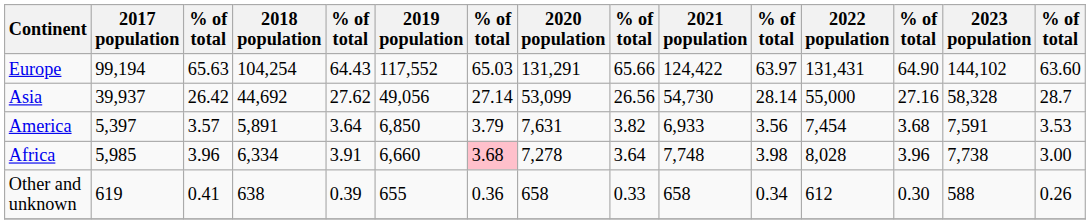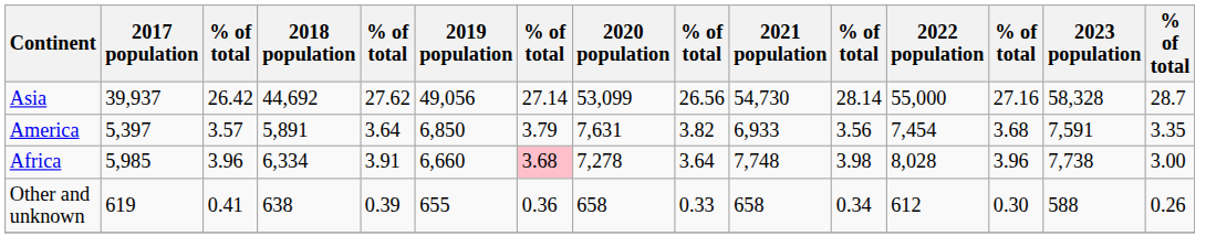- row: Europe | 99,194 | 65.63 | 104,254 | 64.43 | 117,552 | 65.03 | 131,291 | 65.66 | 124,422 | 63.97 | 131,431 | 64.90 | 144,102 | 63.60
America | column 15: 3.53 -> 3.35
